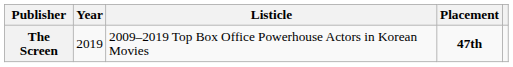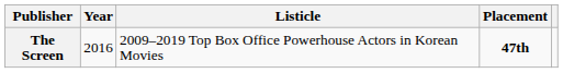The Screen | Year: 2019 -> 2016
